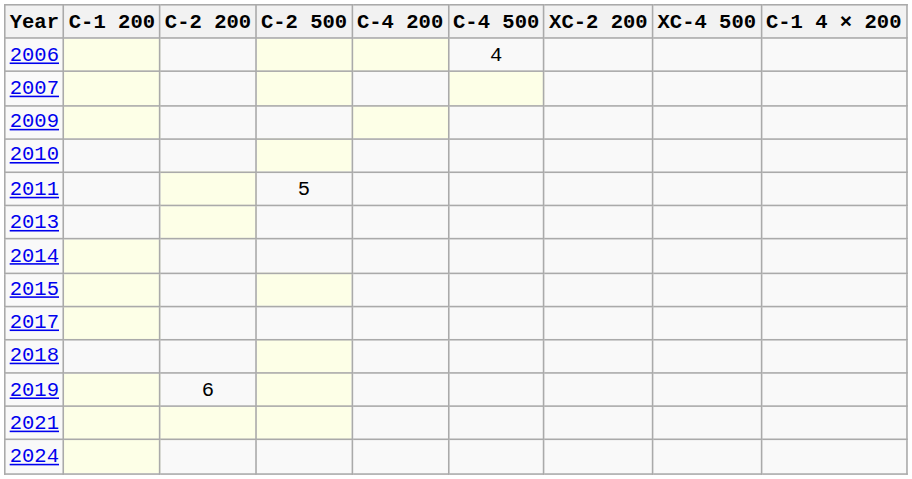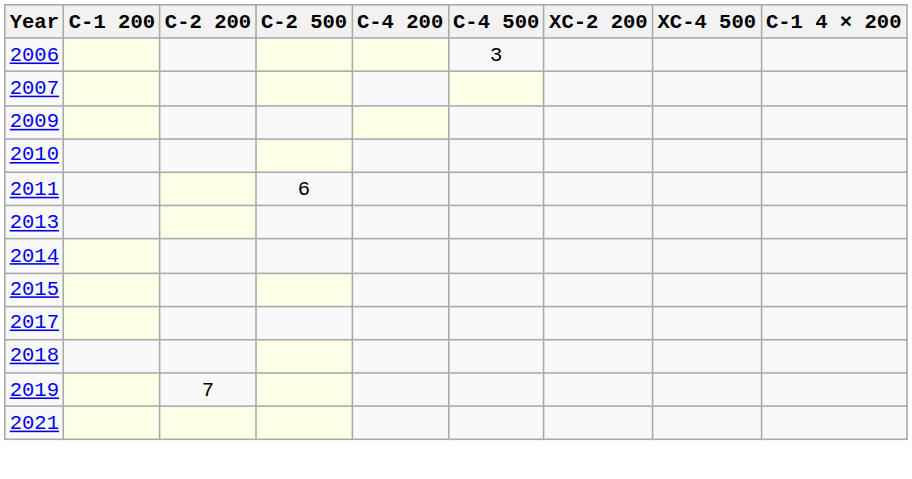2006 | C-4 500: 4 -> 3
2011 | C-2 500: 5 -> 6
2019 | C-2 200: 6 -> 7
- row: 2024
